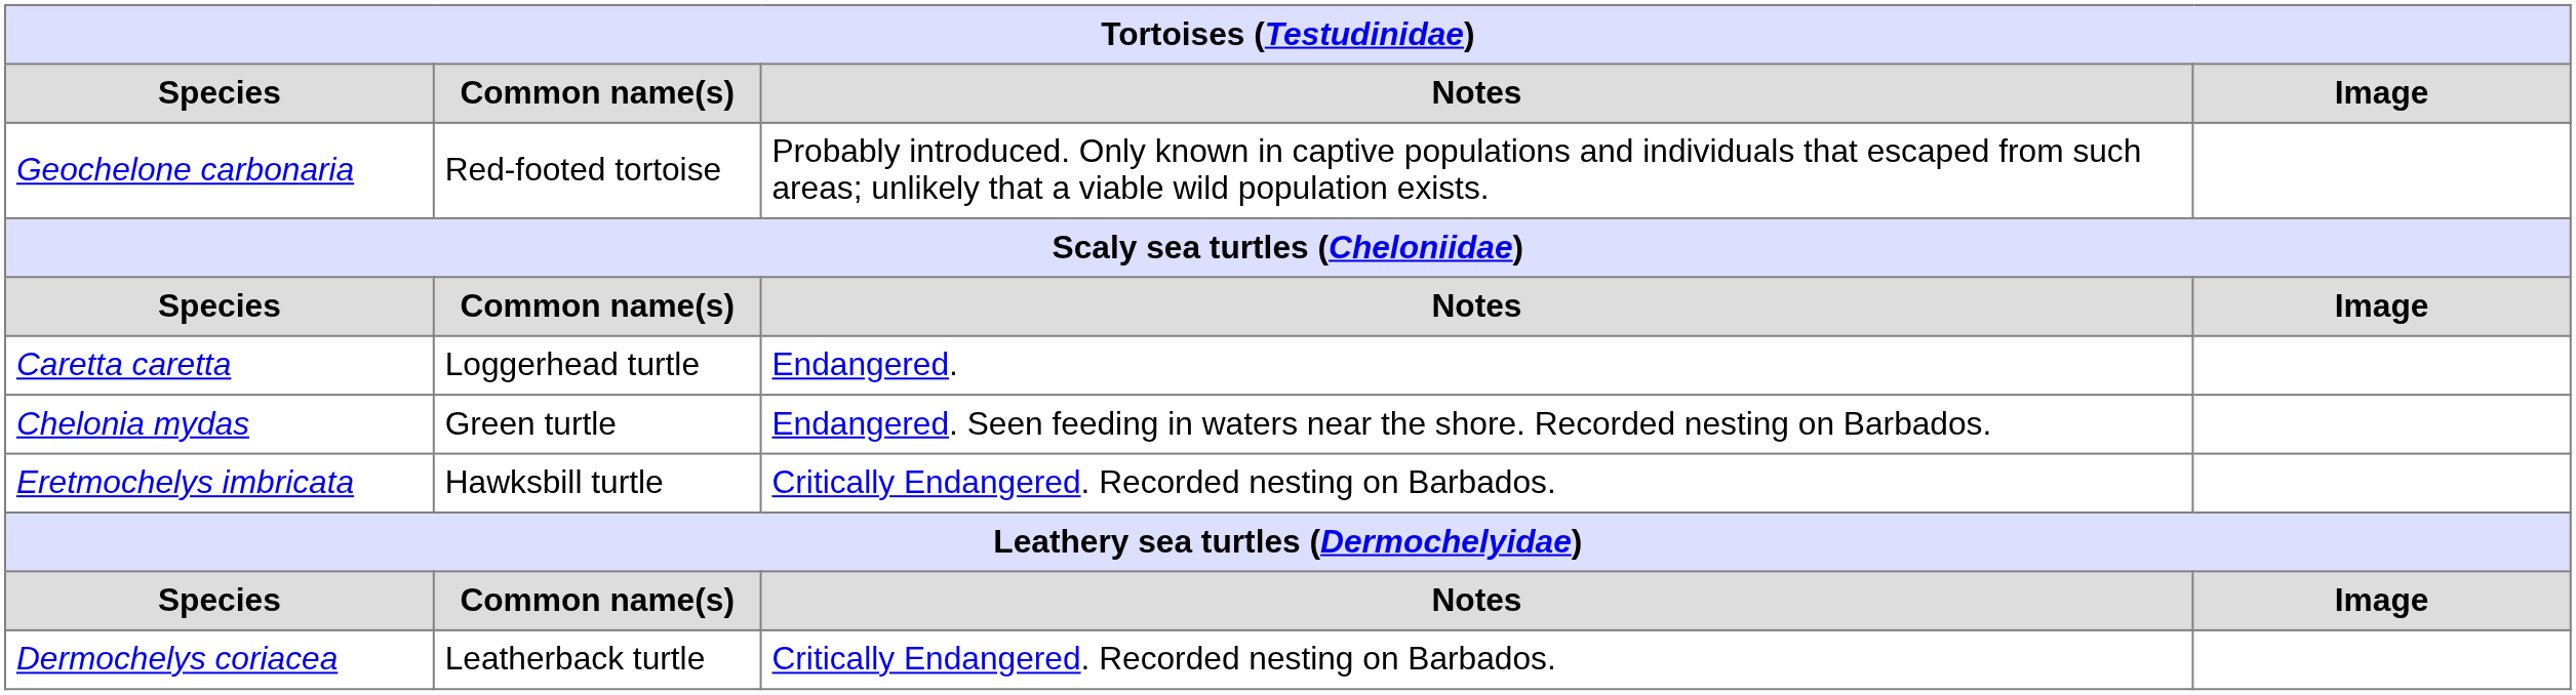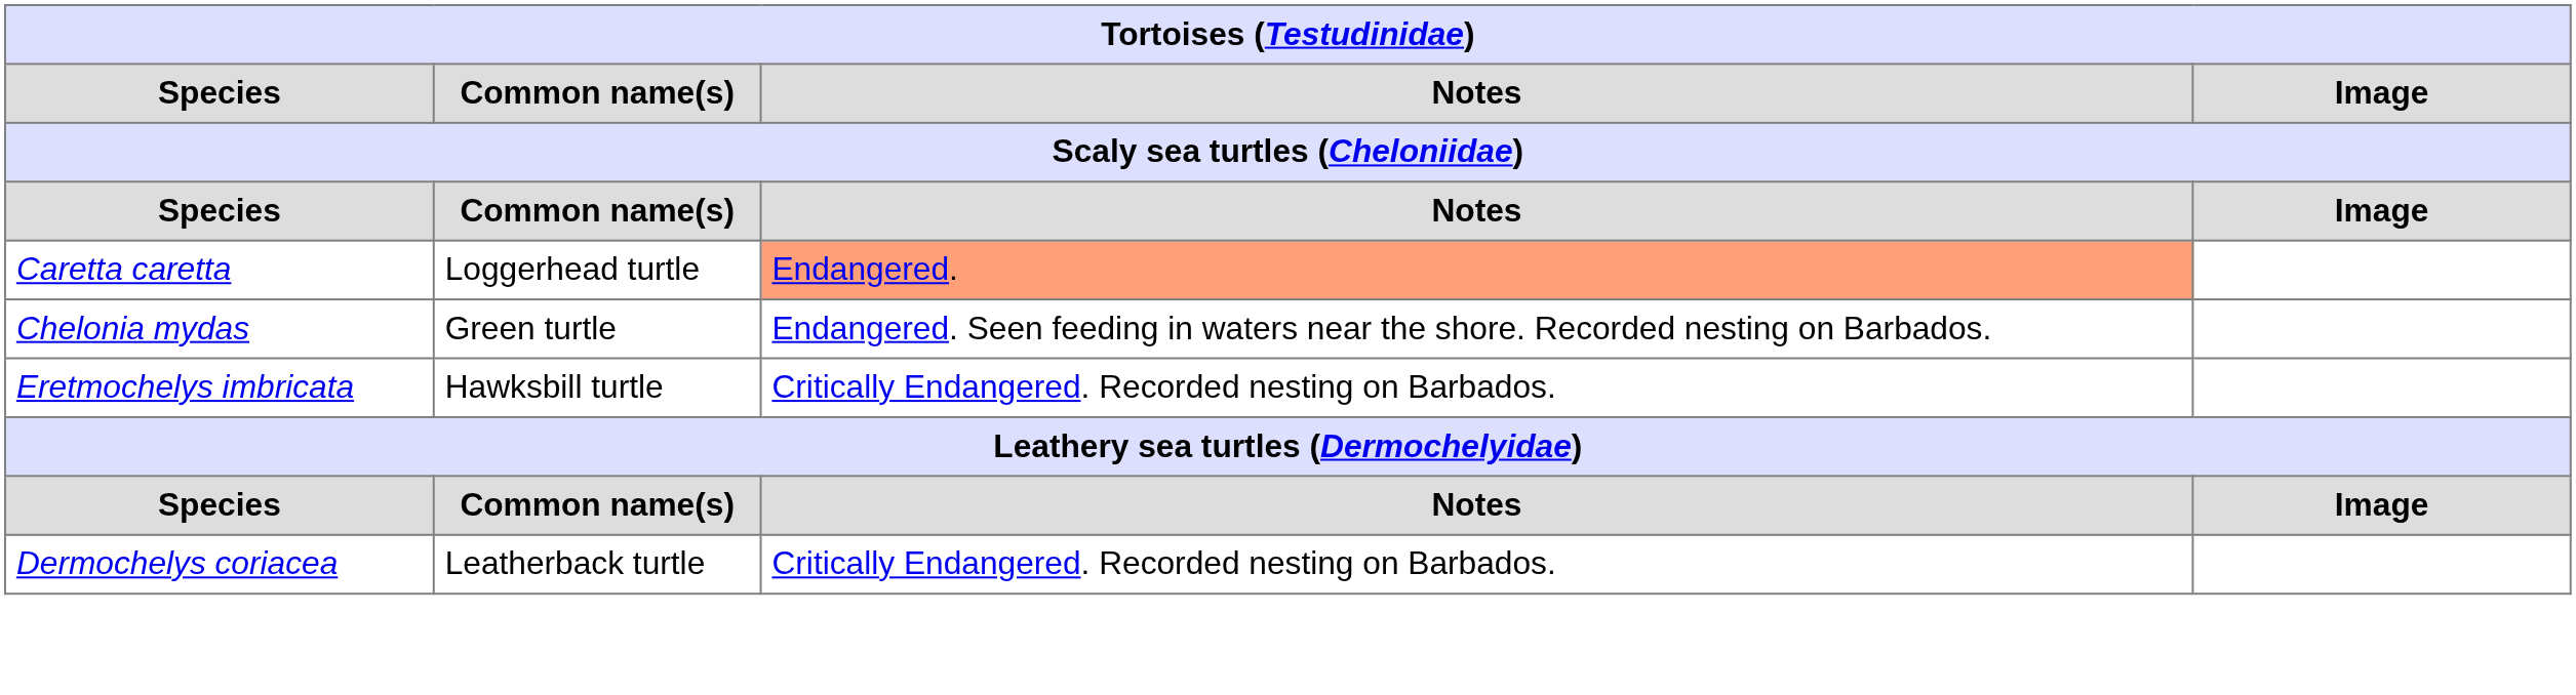- row: Geochelone carbonaria | Red-footed tortoise | Probably introduced. Only known in captive populations and individuals that escaped from such areas; unlikely that a viable wild population exists.
Caretta caretta | Notes: no background -> lightsalmon background
